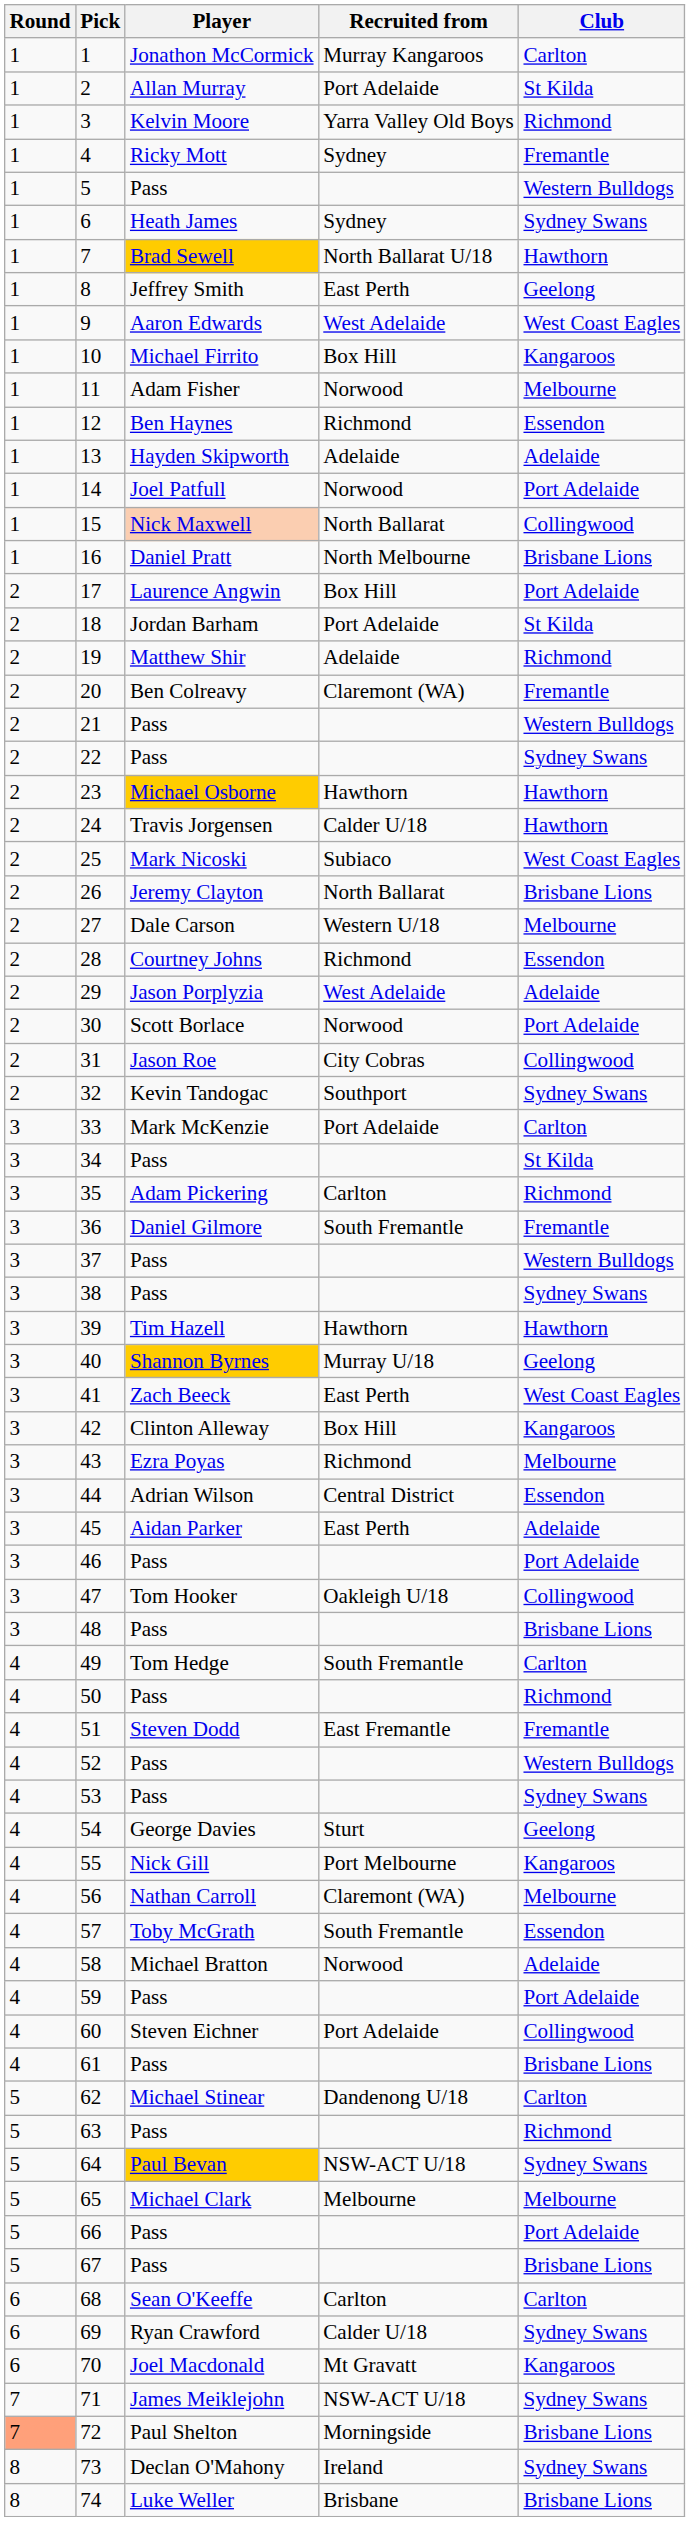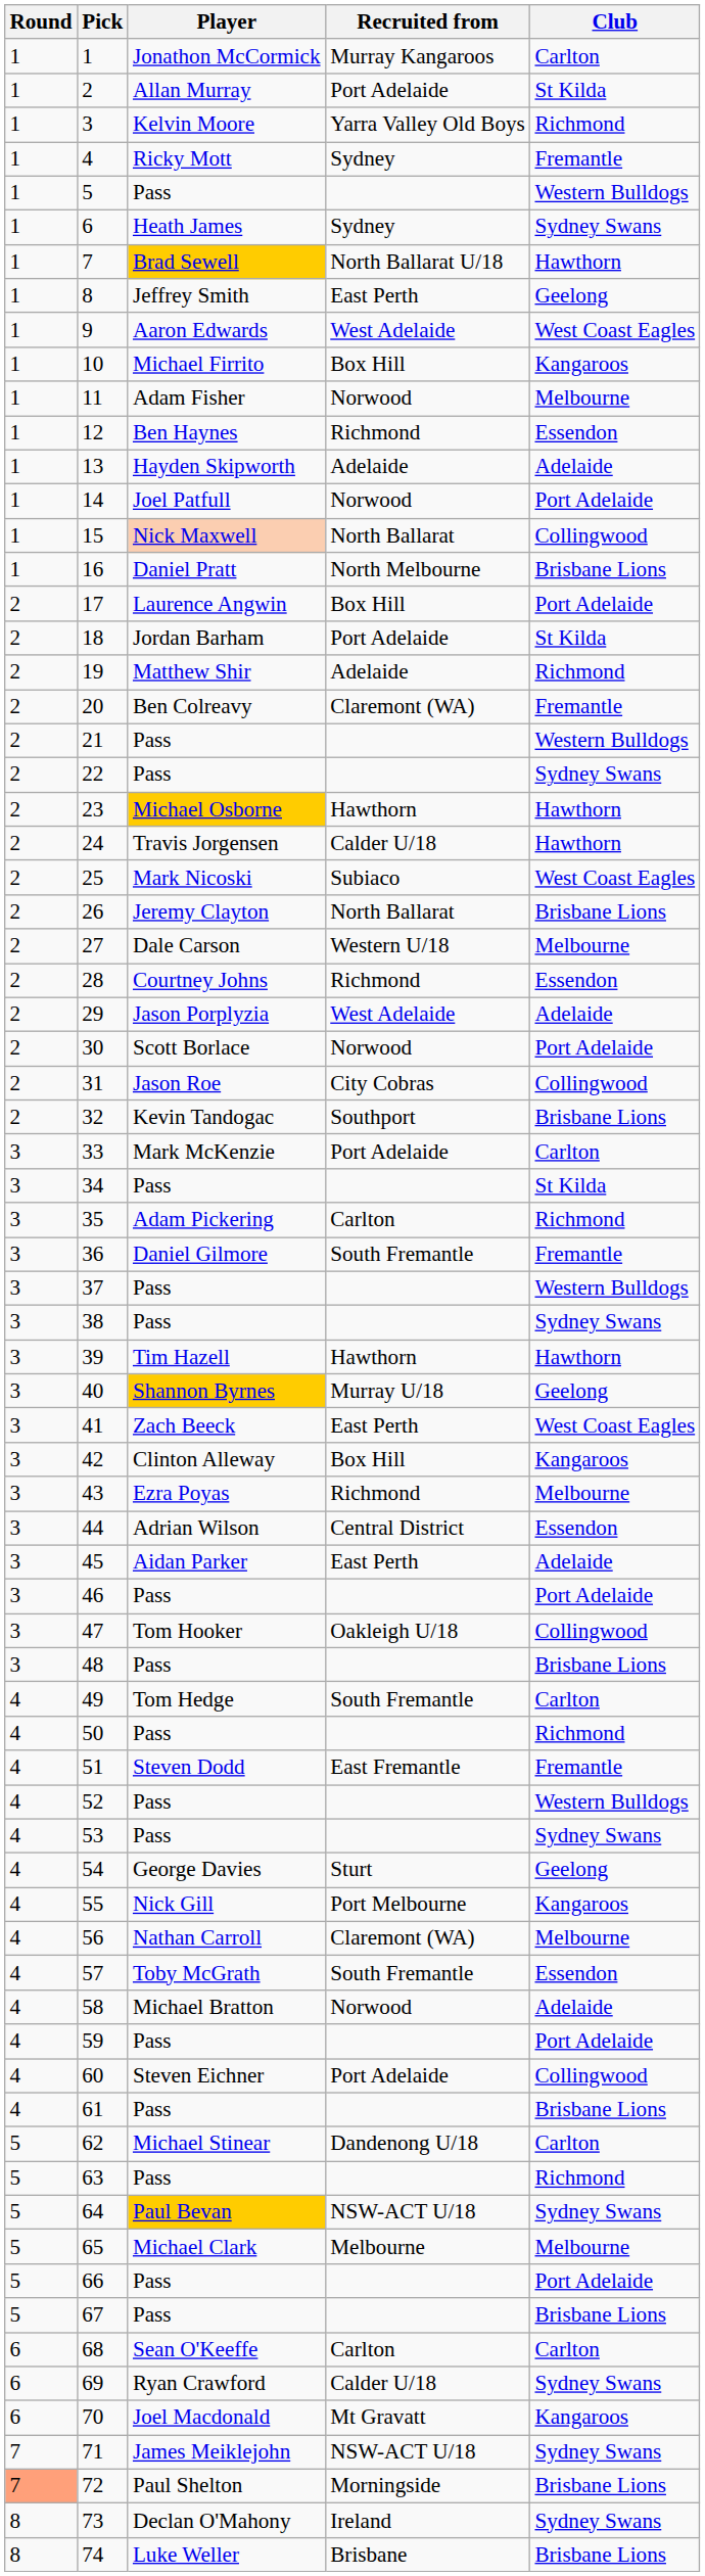32 | Club: Sydney Swans -> Brisbane Lions
